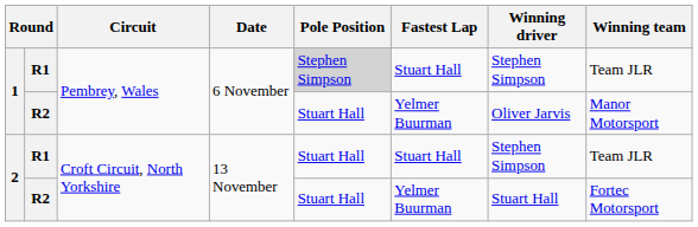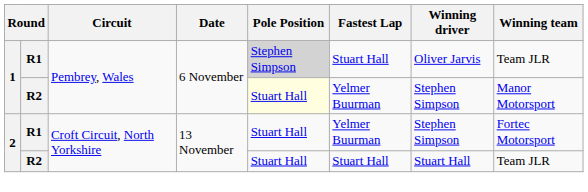1 / R1 | Winning driver: Stephen Simpson -> Oliver Jarvis
1 / R2 | Pole Position: no background -> lightyellow background
1 / R2 | Winning driver: Oliver Jarvis -> Stephen Simpson
2 / R1 | Fastest Lap: Stuart Hall -> Yelmer Buurman
2 / R1 | Winning team: Team JLR -> Fortec Motorsport
2 / R2 | Fastest Lap: Yelmer Buurman -> Stuart Hall
2 / R2 | Winning team: Fortec Motorsport -> Team JLR
